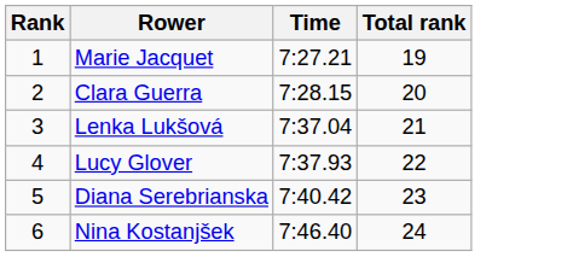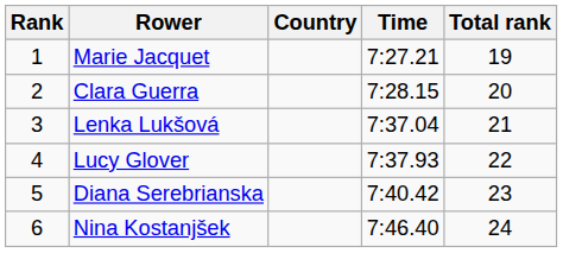+ column: Country
